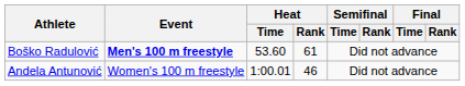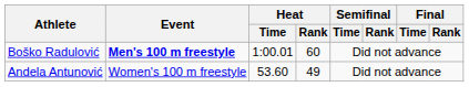Boško Radulović | Heat / Time: 53.60 -> 1:00.01
Boško Radulović | Heat / Rank: 61 -> 60
Andela Antunović | Heat / Time: 1:00.01 -> 53.60
Andela Antunović | Heat / Rank: 46 -> 49
